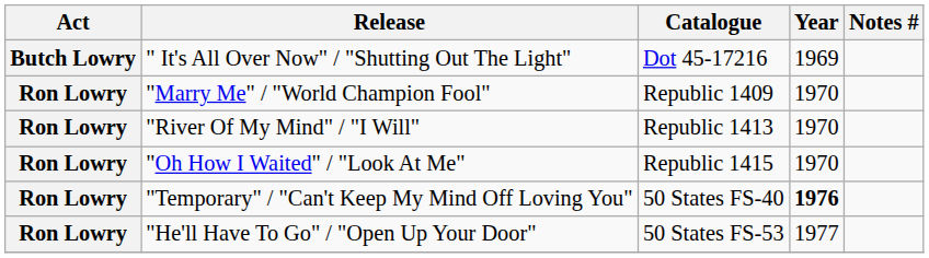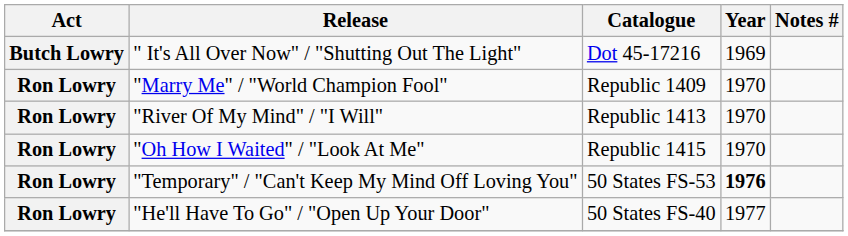"Temporary" / "Can't Keep My Mind Off Loving You" | Catalogue: 50 States FS-40 -> 50 States FS-53
"He'll Have To Go" / "Open Up Your Door" | Catalogue: 50 States FS-53 -> 50 States FS-40
